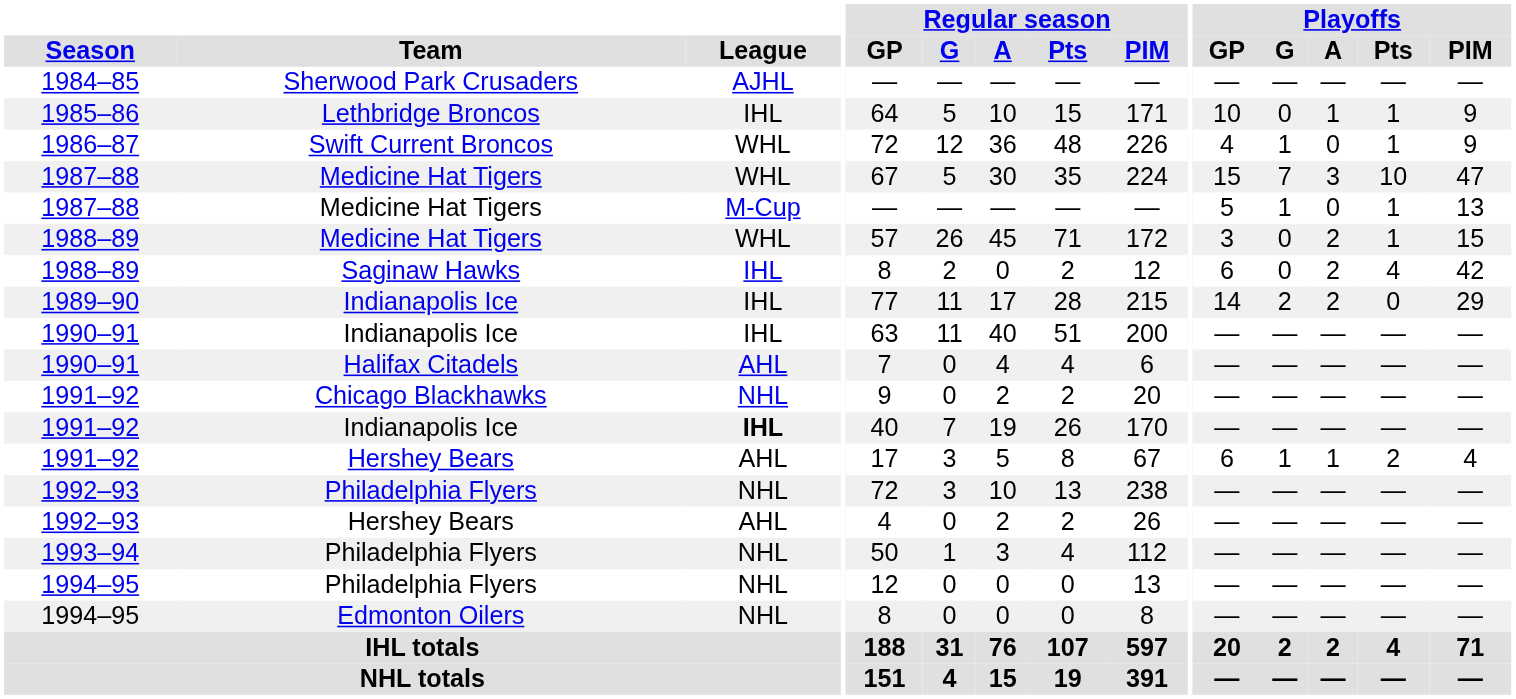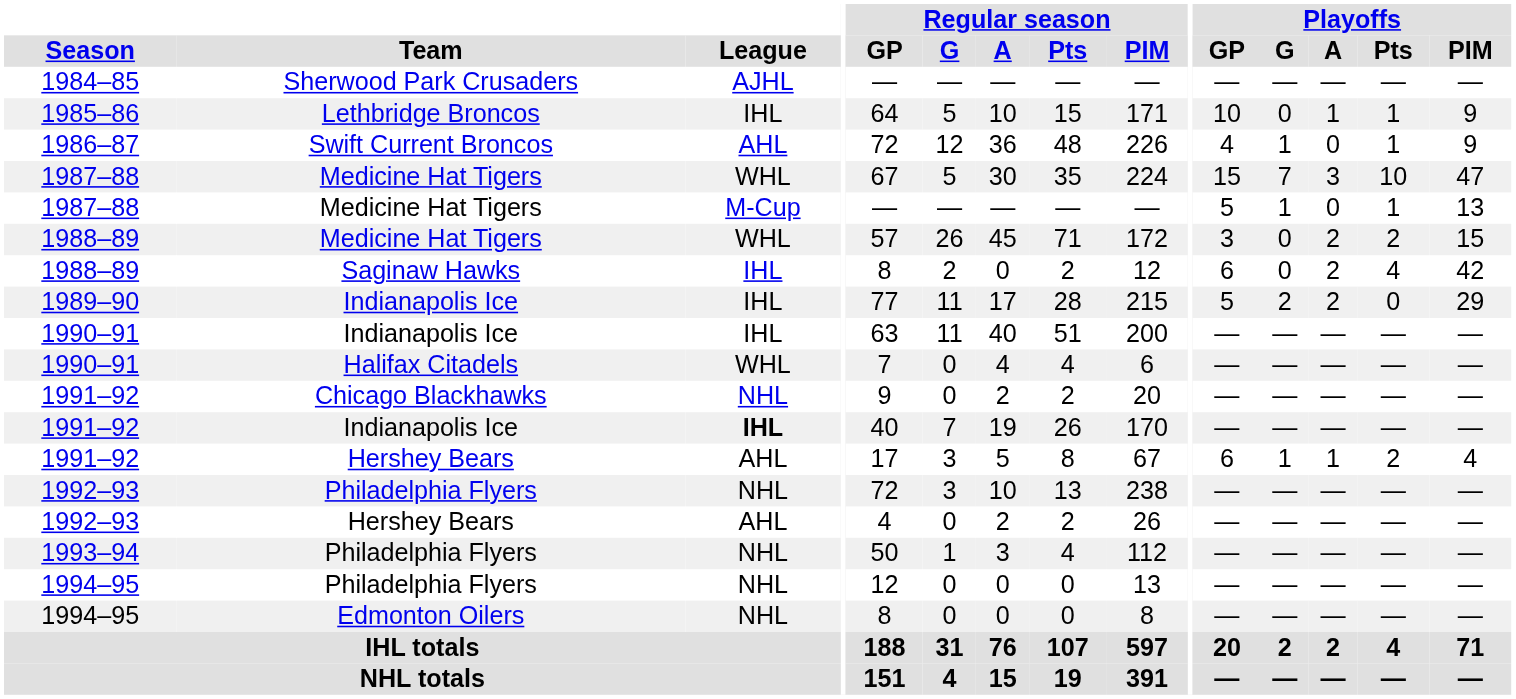1986–87 | League: WHL -> AHL
1988–89 / Medicine Hat Tigers | Playoffs / Pts: 1 -> 2
1989–90 | Playoffs / GP: 14 -> 5
1990–91 / Halifax Citadels | League: AHL -> WHL
